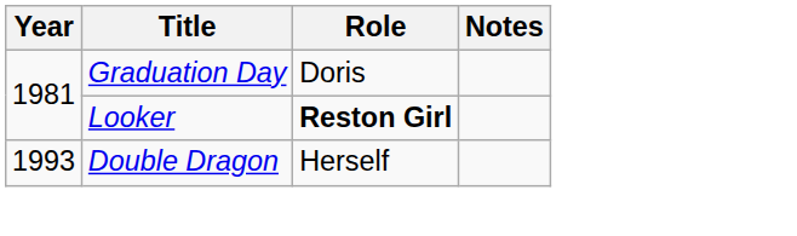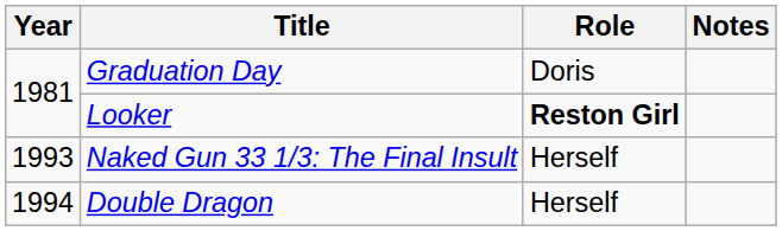+ row: 1993 | Naked Gun 33 1/3: The Final Insult | Herself
Double Dragon | Year: 1993 -> 1994
